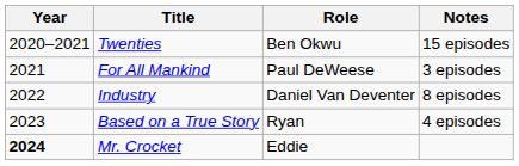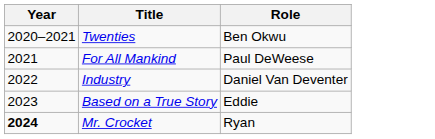- column: Notes | 15 episodes | 3 episodes | 8 episodes | 4 episodes
Based on a True Story | Role: Ryan -> Eddie
Mr. Crocket | Role: Eddie -> Ryan
